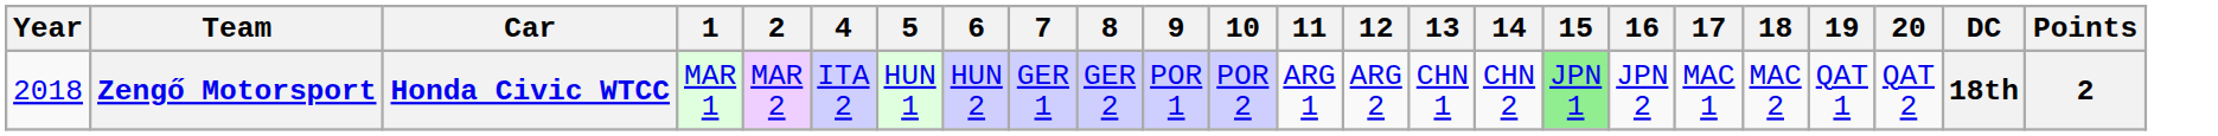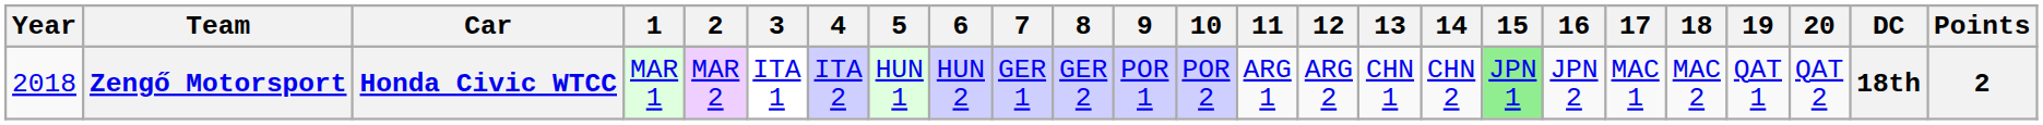+ column: 3 | ITA 1
